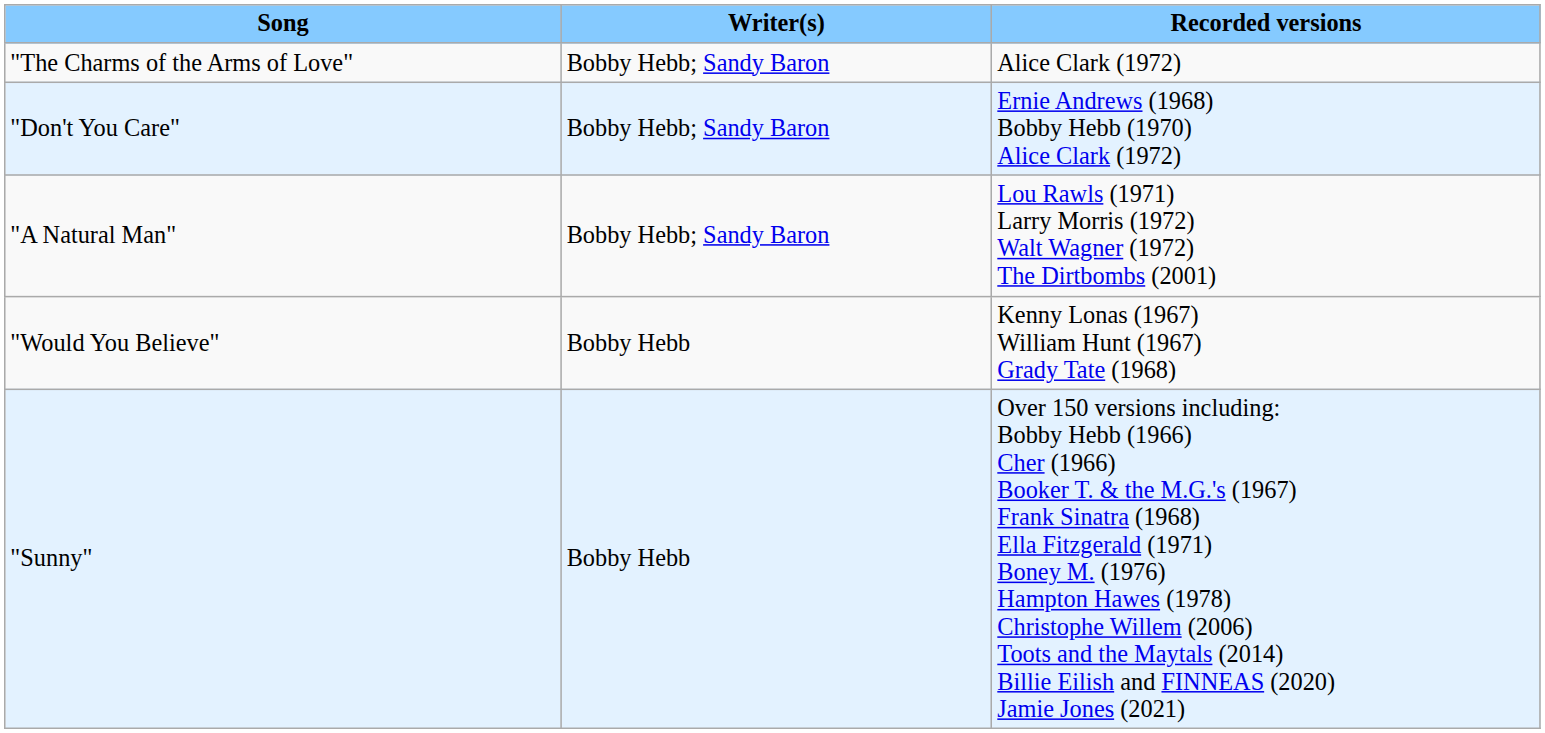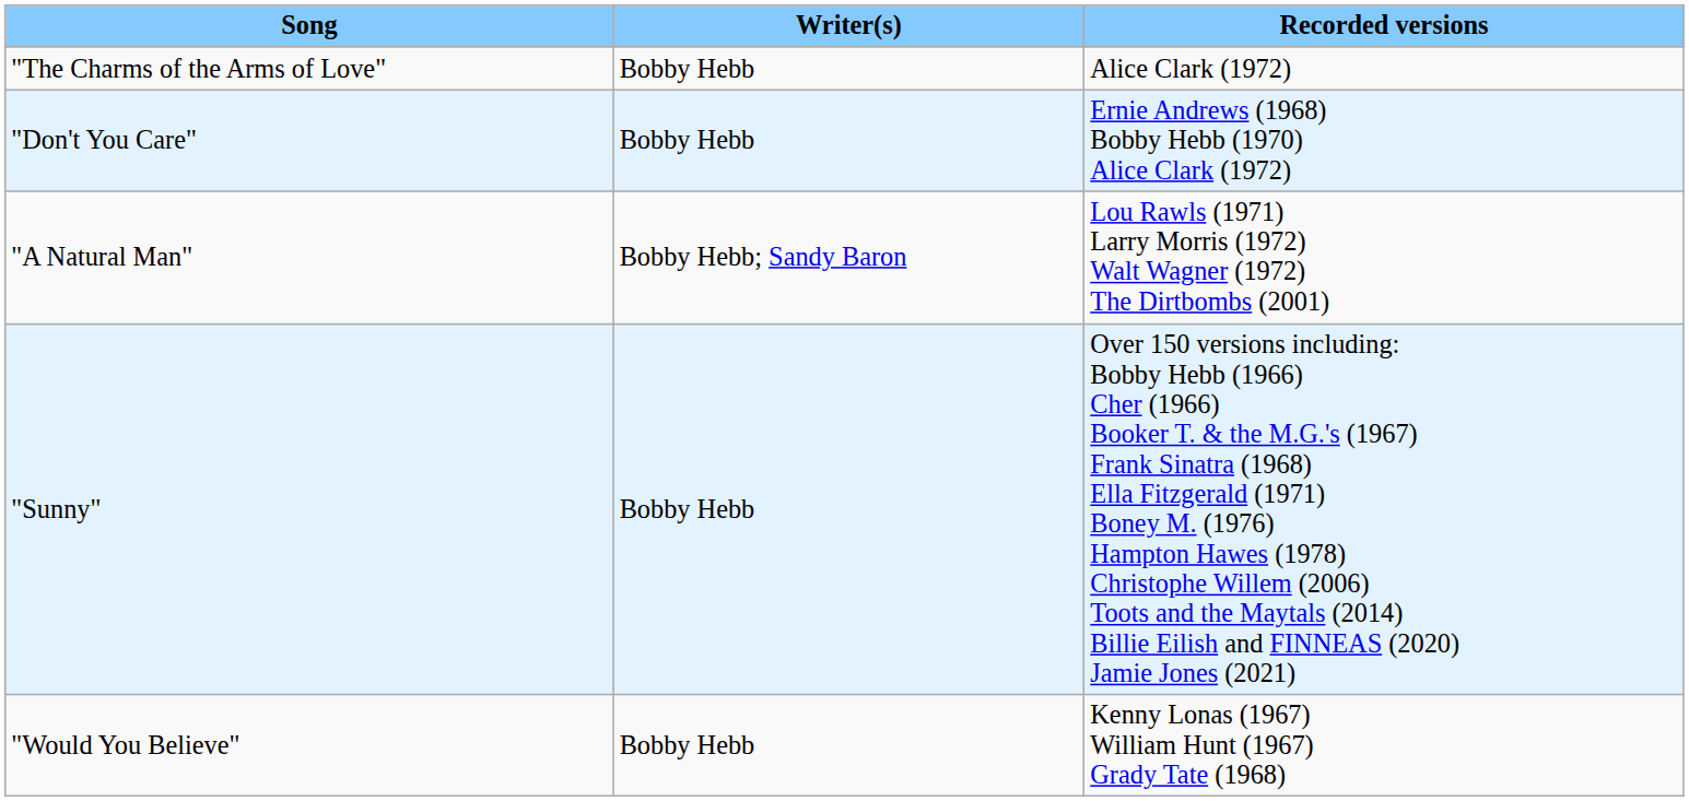"The Charms of the Arms of Love" | Writer(s): Bobby Hebb; Sandy Baron -> Bobby Hebb
"Don't You Care" | Writer(s): Bobby Hebb; Sandy Baron -> Bobby Hebb
rows swapped: "Sunny" <-> "Would You Believe"
